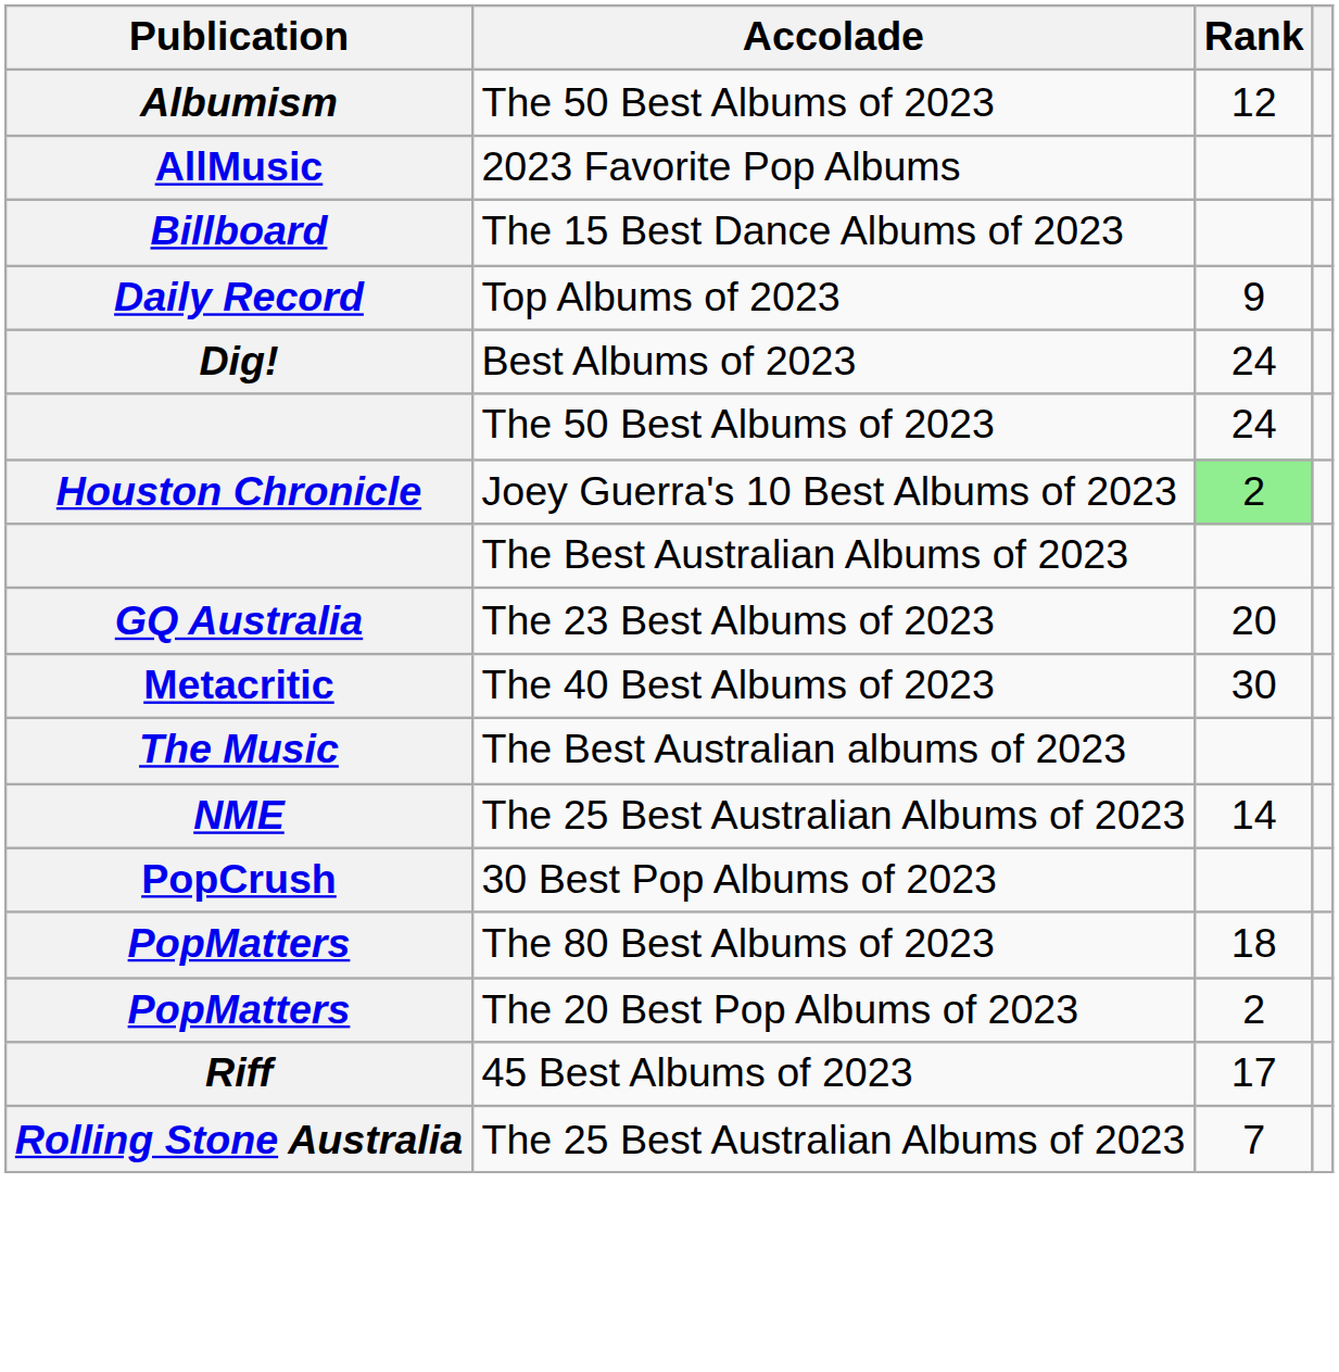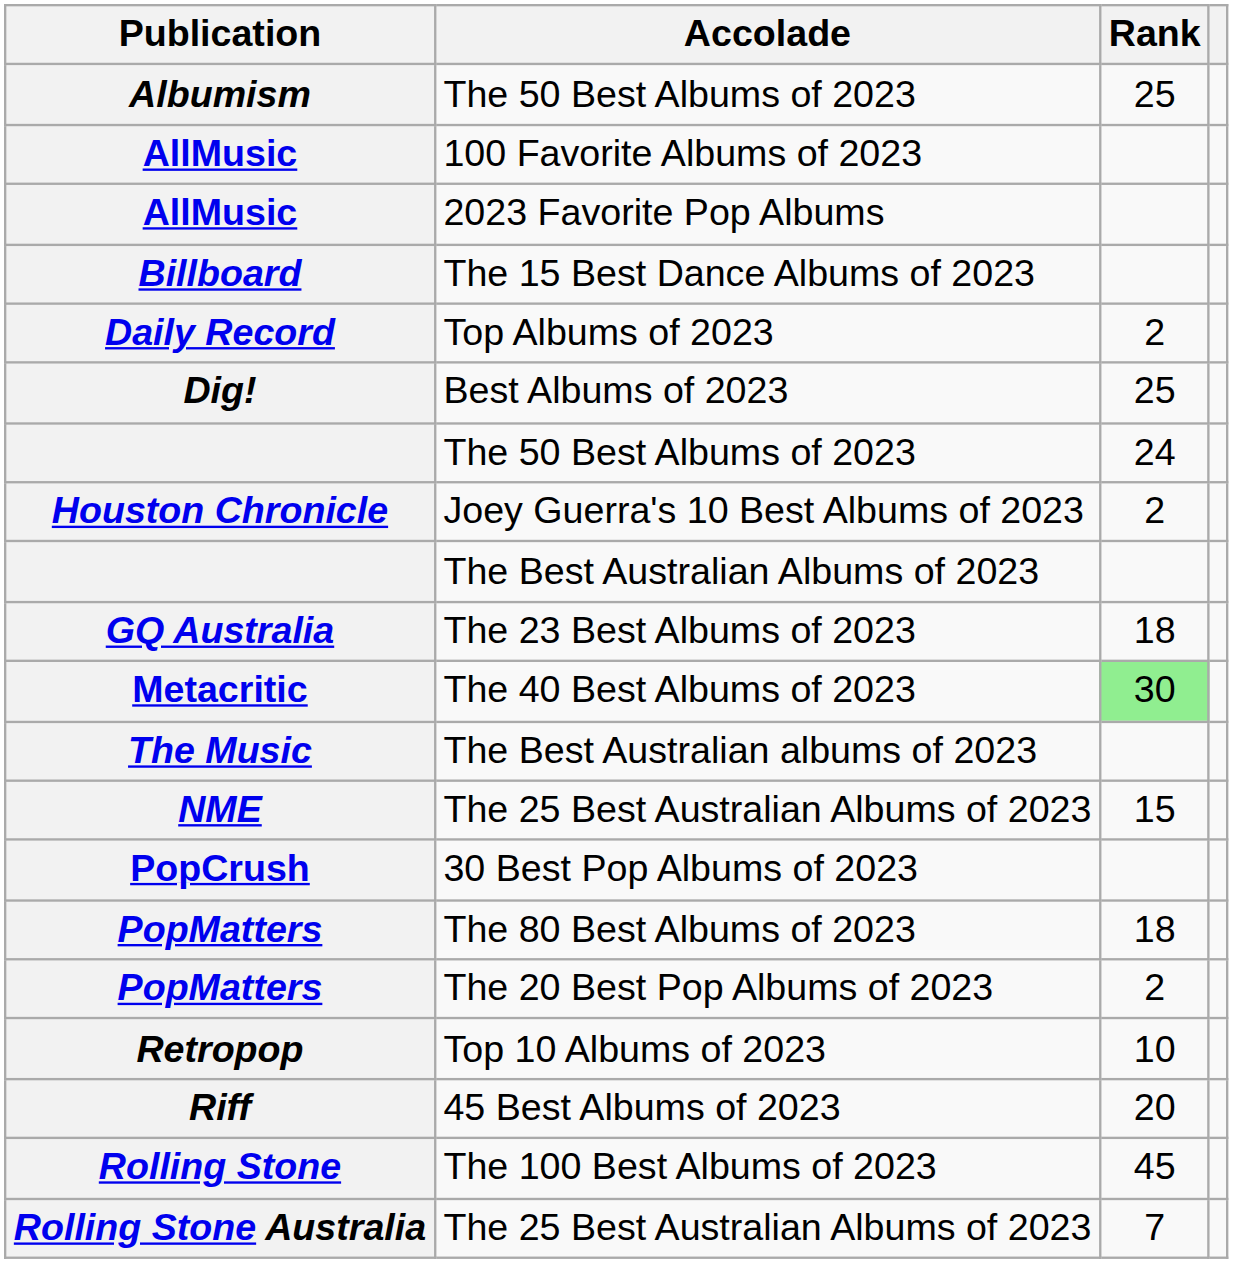Albumism / The 50 Best Albums of 2023 | Rank: 12 -> 25
+ row: AllMusic | 100 Favorite Albums of 2023
Top Albums of 2023 | Rank: 9 -> 2
Best Albums of 2023 | Rank: 24 -> 25
Joey Guerra's 10 Best Albums of 2023 | Rank: lightgreen background -> no background
The 23 Best Albums of 2023 | Rank: 20 -> 18
The 40 Best Albums of 2023 | Rank: no background -> lightgreen background
NME / The 25 Best Australian Albums of 2023 | Rank: 14 -> 15
+ row: Retropop | Top 10 Albums of 2023 | 10
45 Best Albums of 2023 | Rank: 17 -> 20
+ row: Rolling Stone | The 100 Best Albums of 2023 | 45
